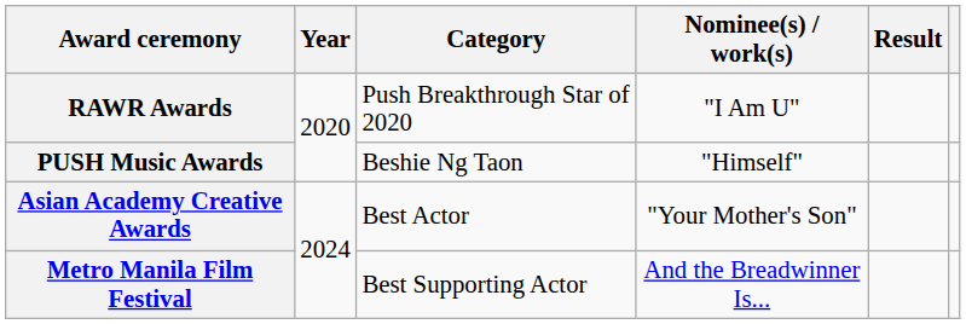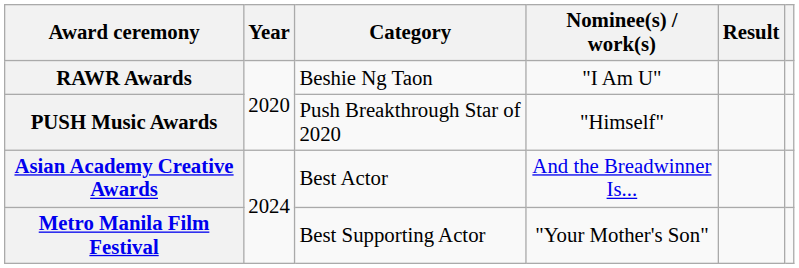RAWR Awards | Category: Push Breakthrough Star of 2020 -> Beshie Ng Taon
PUSH Music Awards | Category: Beshie Ng Taon -> Push Breakthrough Star of 2020
Asian Academy Creative Awards | Nominee(s) / work(s): "Your Mother's Son" -> And the Breadwinner Is...
Metro Manila Film Festival | Nominee(s) / work(s): And the Breadwinner Is... -> "Your Mother's Son"
